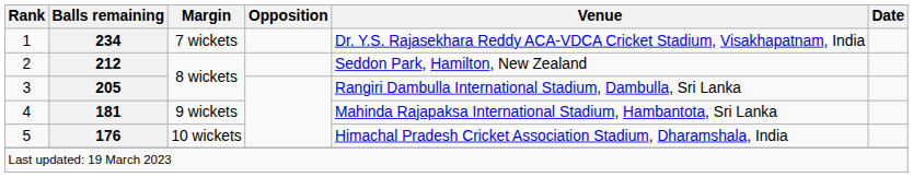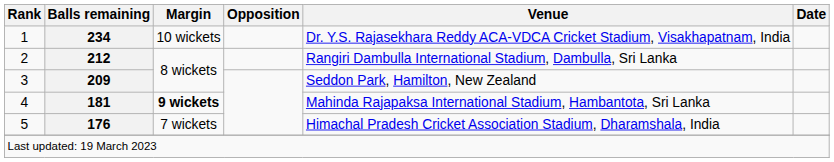1 | Margin: 7 wickets -> 10 wickets
2 | Venue: Seddon Park, Hamilton, New Zealand -> Rangiri Dambulla International Stadium, Dambulla, Sri Lanka
3 | Balls remaining: 205 -> 209
3 | Venue: Rangiri Dambulla International Stadium, Dambulla, Sri Lanka -> Seddon Park, Hamilton, New Zealand
4 | Margin: normal -> bold
5 | Margin: 10 wickets -> 7 wickets
